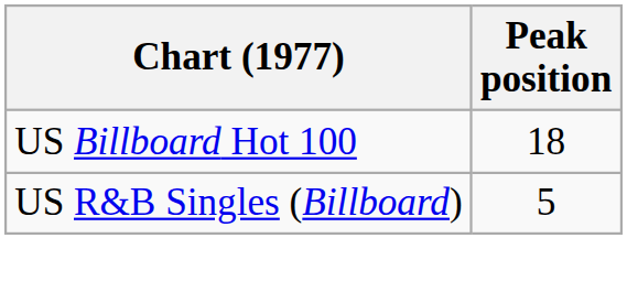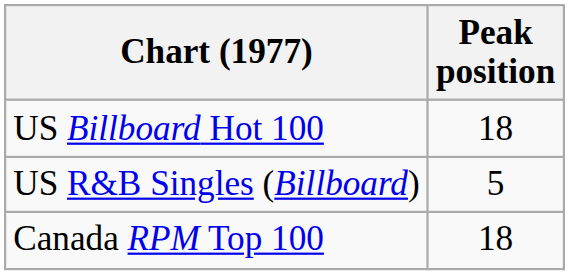+ row: Canada RPM Top 100 | 18
